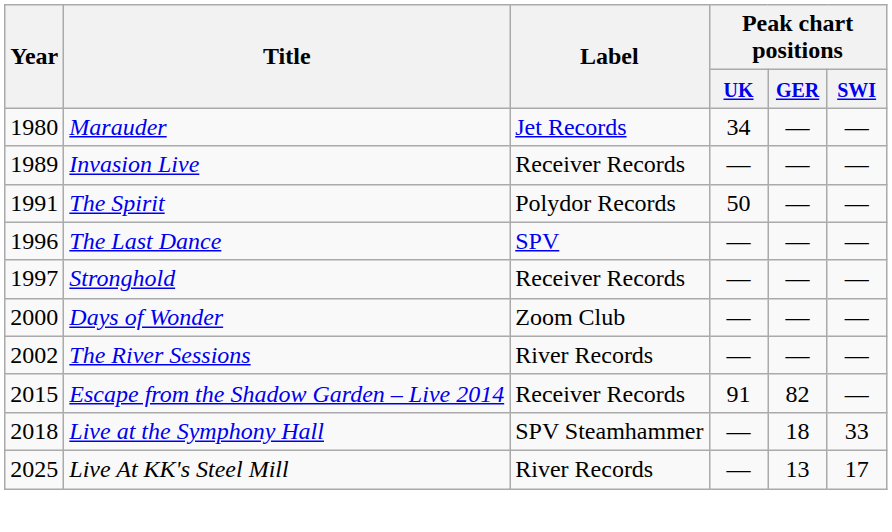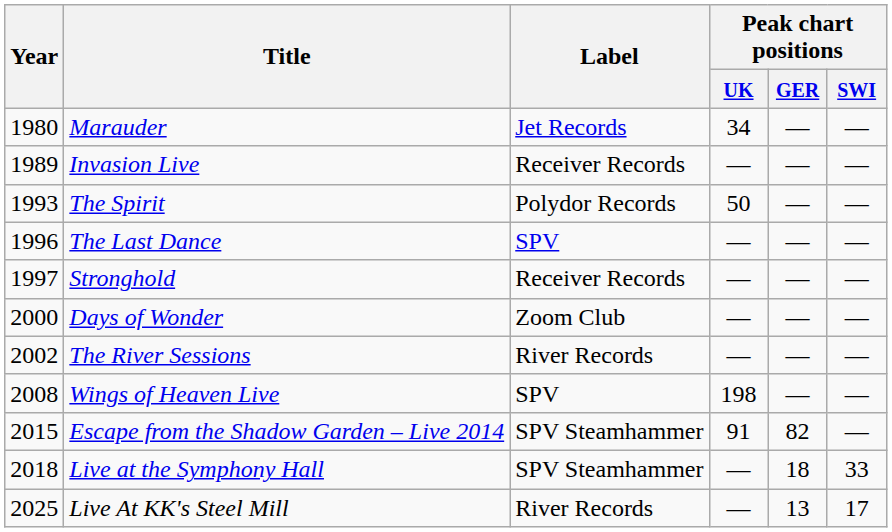The Spirit | Year: 1991 -> 1993
+ row: 2008 | Wings of Heaven Live | SPV | 198 | — | —
Escape from the Shadow Garden – Live 2014 | Label: Receiver Records -> SPV Steamhammer
